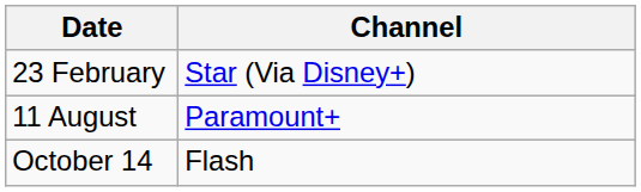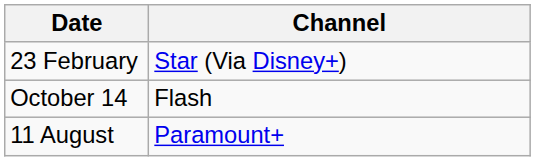rows swapped: 11 August <-> October 14
